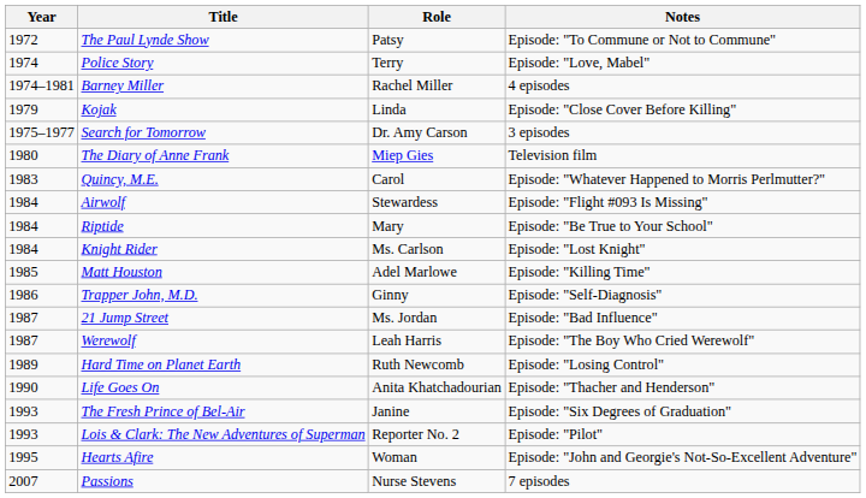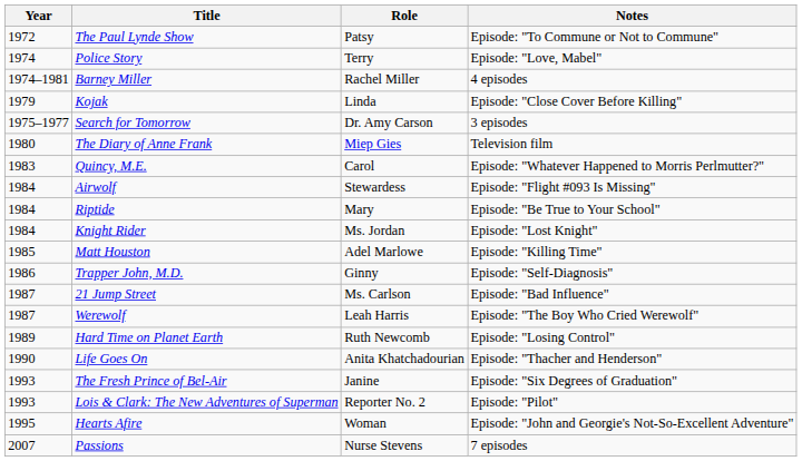Knight Rider | Role: Ms. Carlson -> Ms. Jordan
21 Jump Street | Role: Ms. Jordan -> Ms. Carlson
